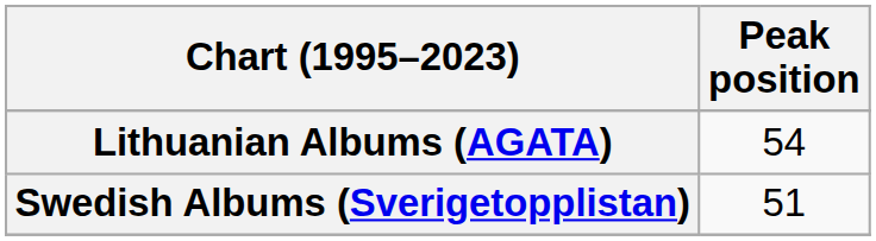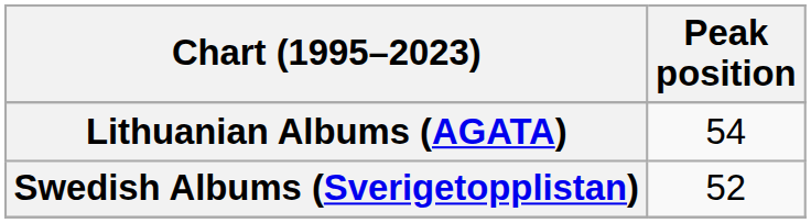Swedish Albums (Sverigetopplistan) | Peak position: 51 -> 52
